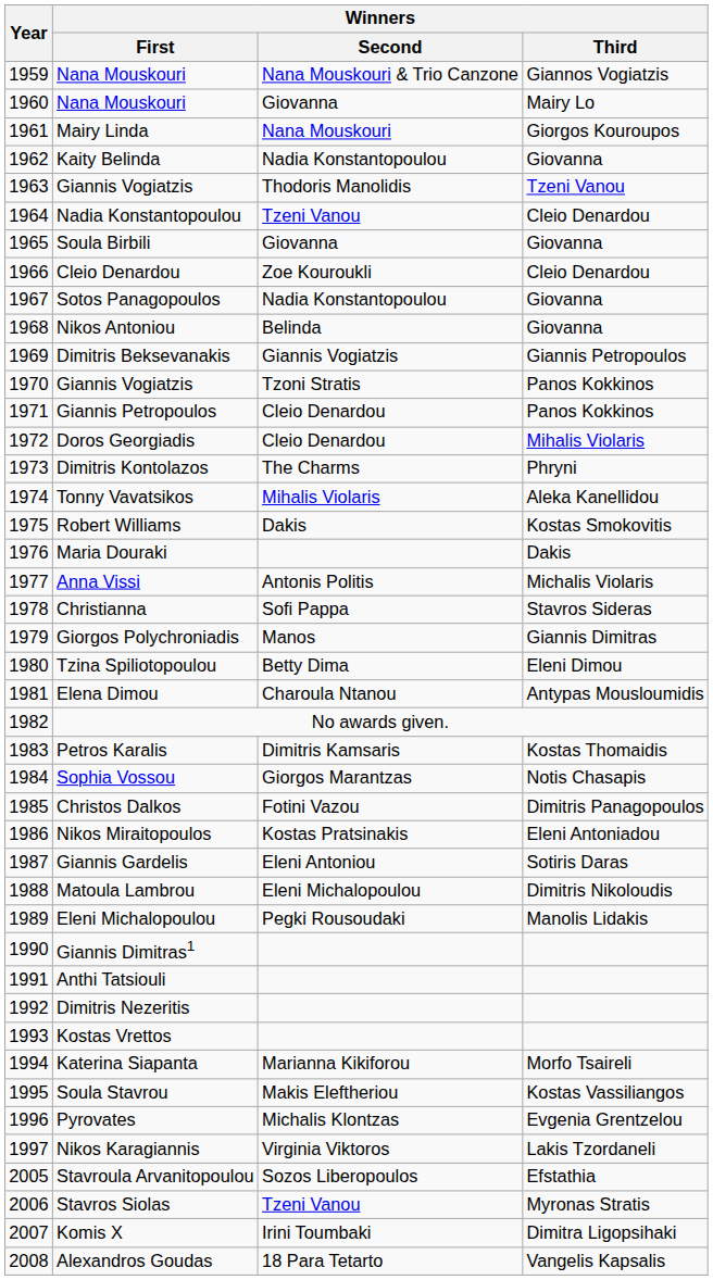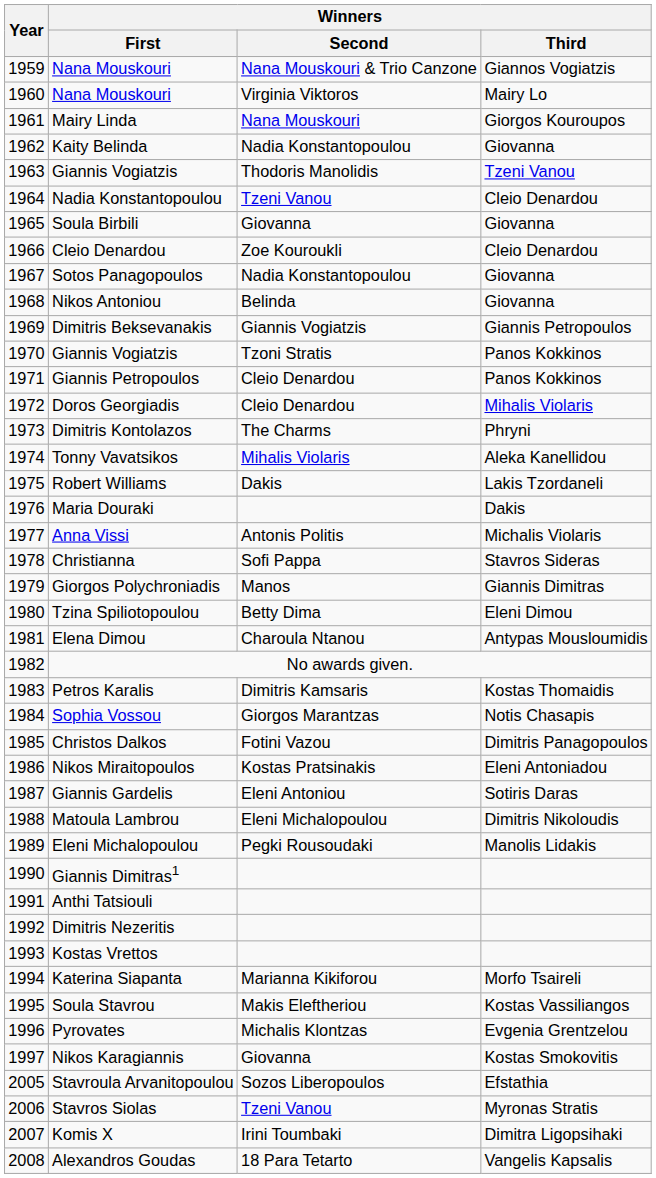1960 / Nana Mouskouri | Winners / Second: Giovanna -> Virginia Viktoros
Robert Williams | Winners / Third: Kostas Smokovitis -> Lakis Tzordaneli
Nikos Karagiannis | Winners / Second: Virginia Viktoros -> Giovanna
Nikos Karagiannis | Winners / Third: Lakis Tzordaneli -> Kostas Smokovitis
